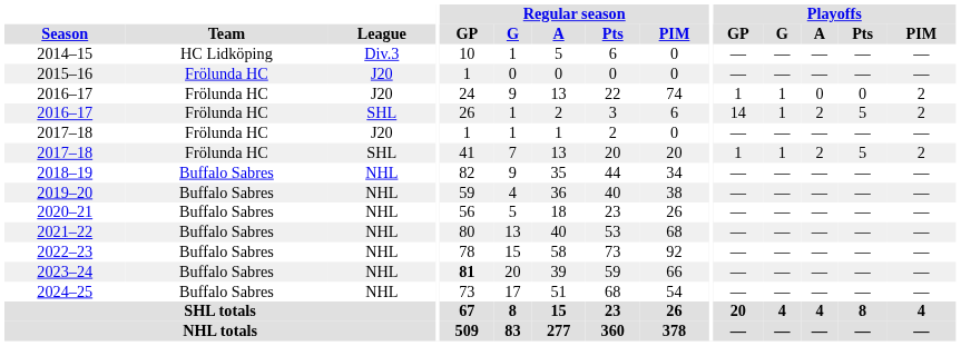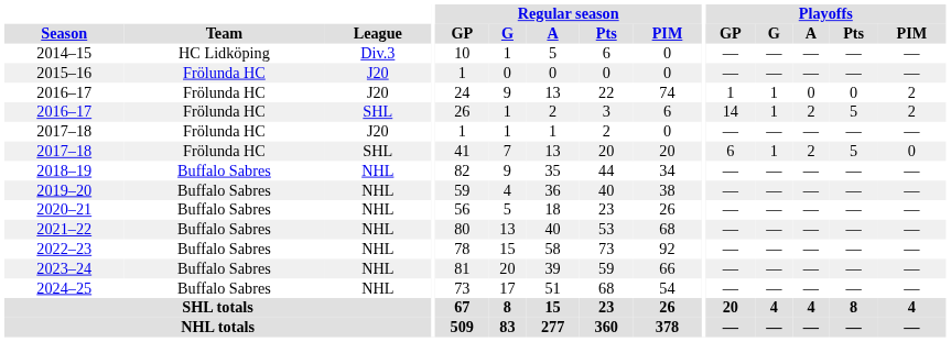2017–18 / SHL | Playoffs / GP: 1 -> 6
2017–18 / SHL | Playoffs / PIM: 2 -> 0
2023–24 | Regular season / GP: bold -> normal
